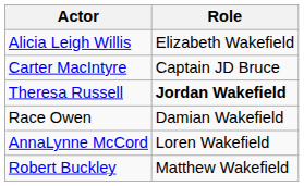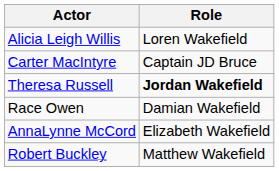Alicia Leigh Willis | Role: Elizabeth Wakefield -> Loren Wakefield
AnnaLynne McCord | Role: Loren Wakefield -> Elizabeth Wakefield
